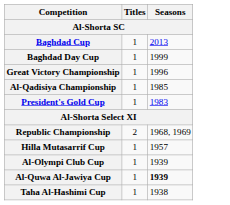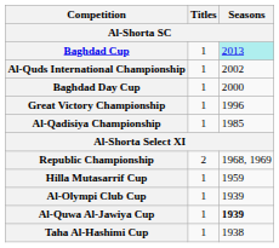Baghdad Cup | Seasons: no background -> paleturquoise background
+ row: Al-Quds International Championship | 1 | 2002
Baghdad Day Cup | Seasons: 1999 -> 2000
- row: President's Gold Cup | 1 | 1983
Hilla Mutasarrif Cup | Seasons: 1957 -> 1959
